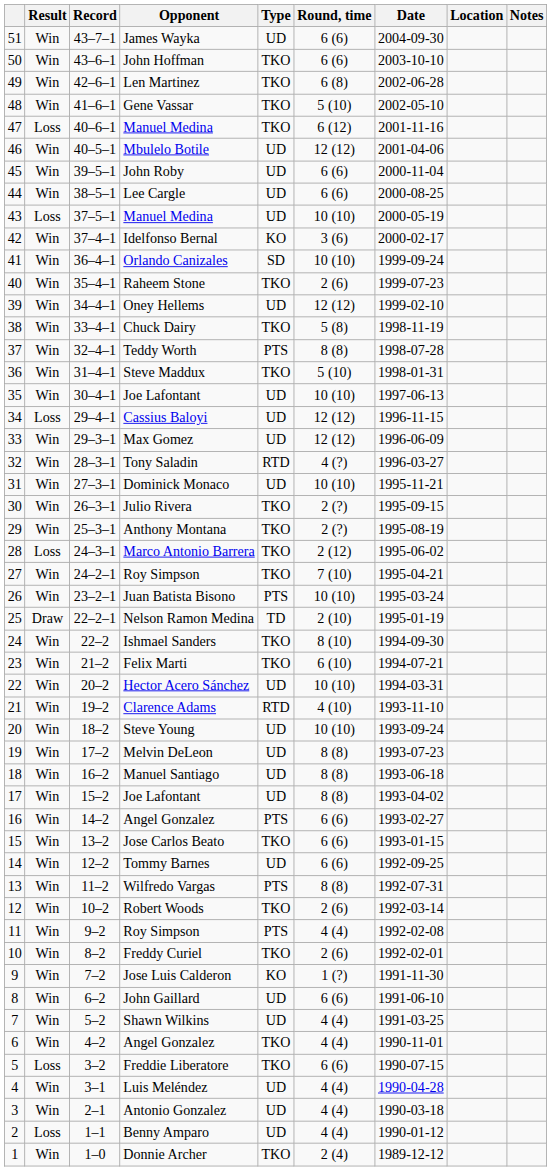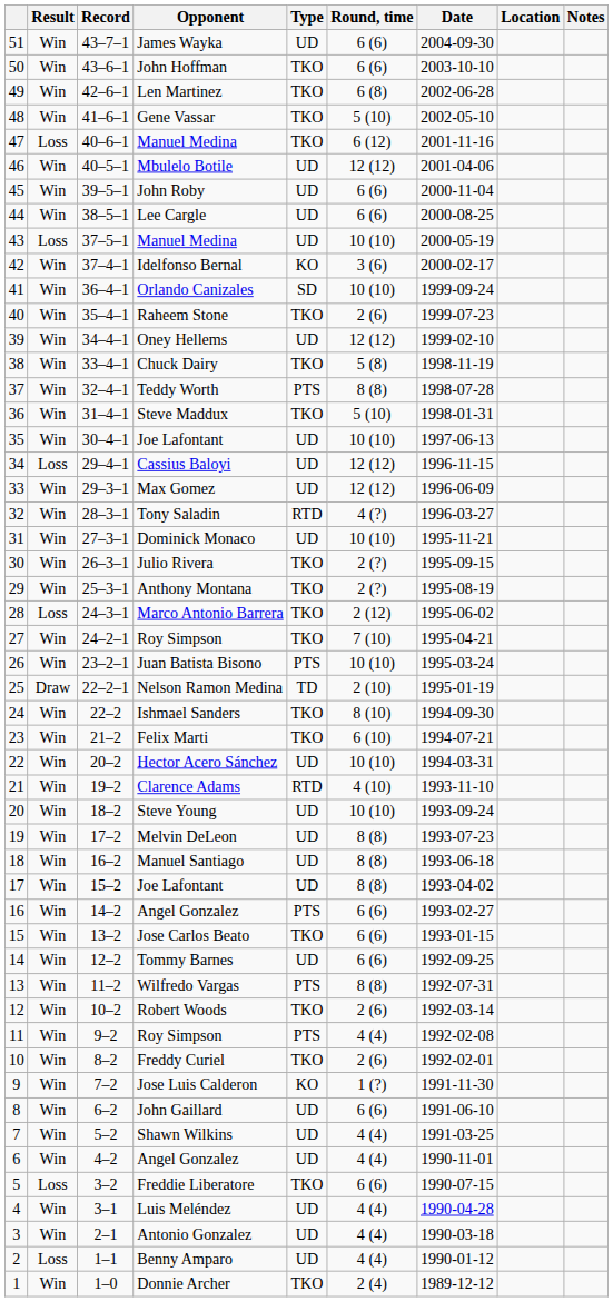6 / Angel Gonzalez | Type: TKO -> UD
